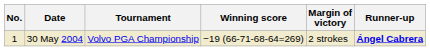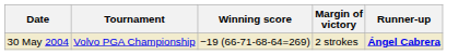- column: No. | 1
